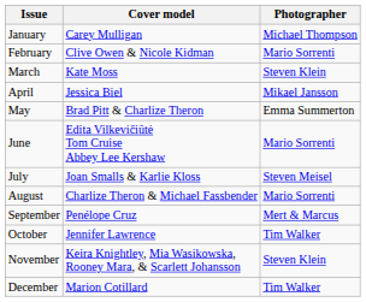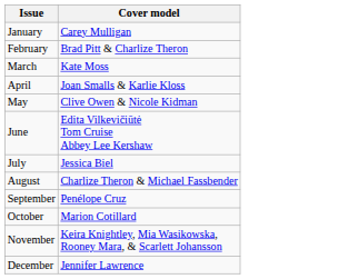- column: Photographer | Michael Thompson | Mario Sorrenti | Steven Klein | Mikael Jansson | Emma Summerton | Mario Sorrenti | Steven Meisel | Mario Sorrenti | Mert & Marcus | Tim Walker | Steven Klein | Tim Walker
February | Cover model: Clive Owen & Nicole Kidman -> Brad Pitt & Charlize Theron
April | Cover model: Jessica Biel -> Joan Smalls & Karlie Kloss
May | Cover model: Brad Pitt & Charlize Theron -> Clive Owen & Nicole Kidman
July | Cover model: Joan Smalls & Karlie Kloss -> Jessica Biel
October | Cover model: Jennifer Lawrence -> Marion Cotillard
December | Cover model: Marion Cotillard -> Jennifer Lawrence
